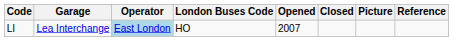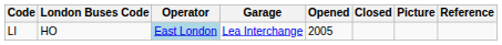columns swapped: Garage <-> London Buses Code
LI | Opened: 2007 -> 2005
